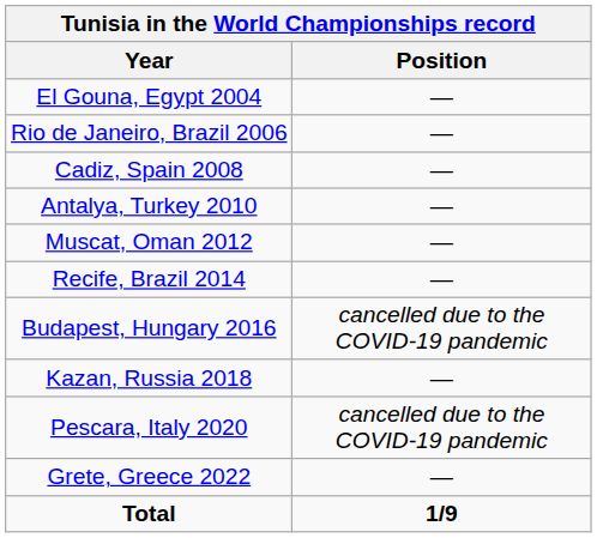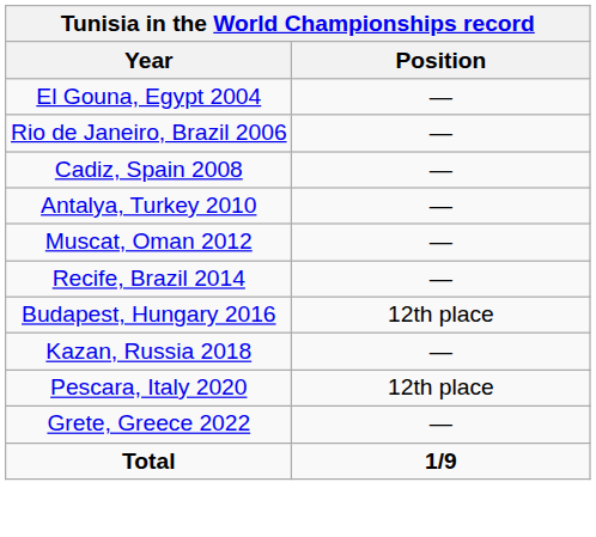Budapest, Hungary 2016 | Position: cancelled due to the COVID-19 pandemic -> 12th place
Pescara, Italy 2020 | Position: cancelled due to the COVID-19 pandemic -> 12th place
